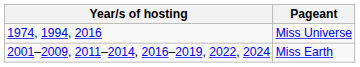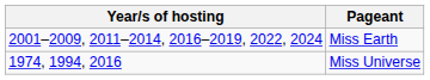rows swapped: Miss Universe <-> Miss Earth
